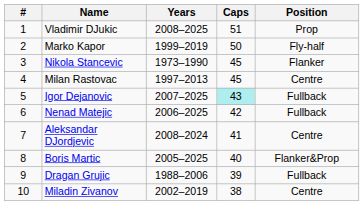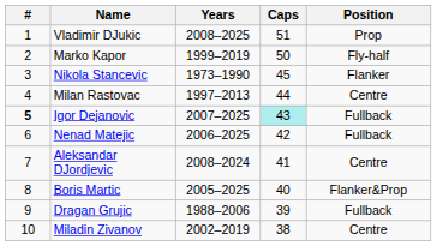Milan Rastovac | Caps: 45 -> 44
Igor Dejanovic | #: normal -> bold
